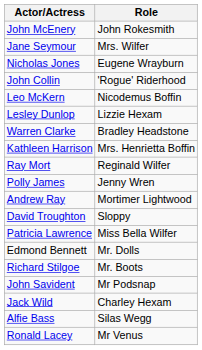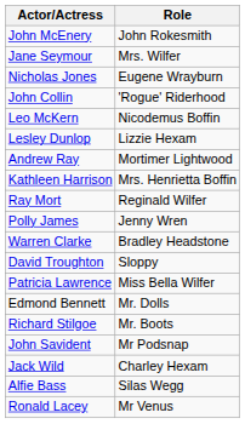rows swapped: Andrew Ray <-> Warren Clarke
